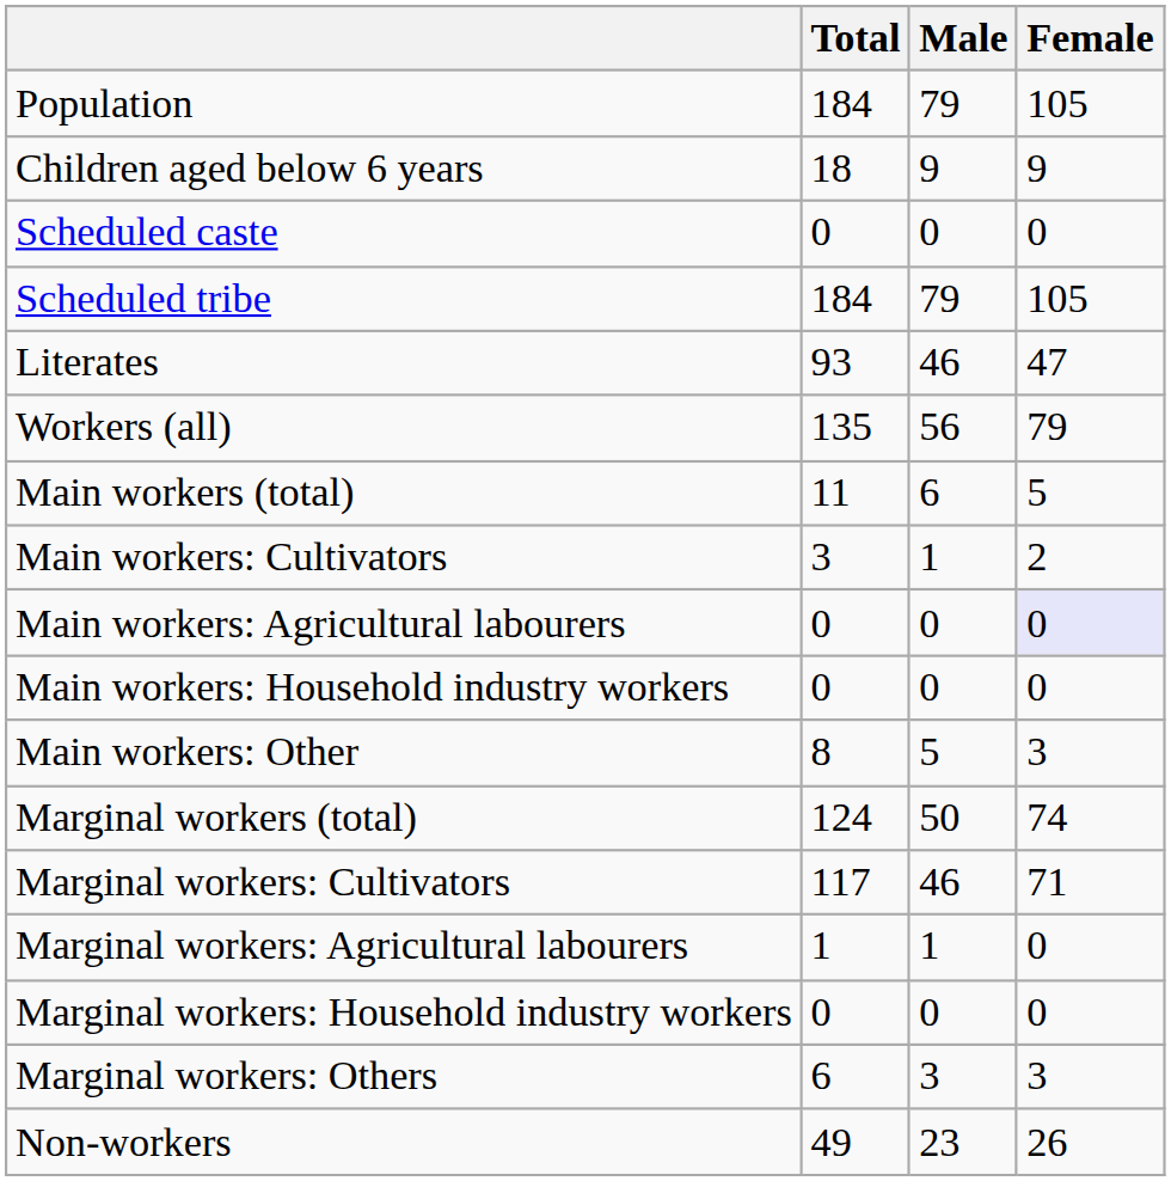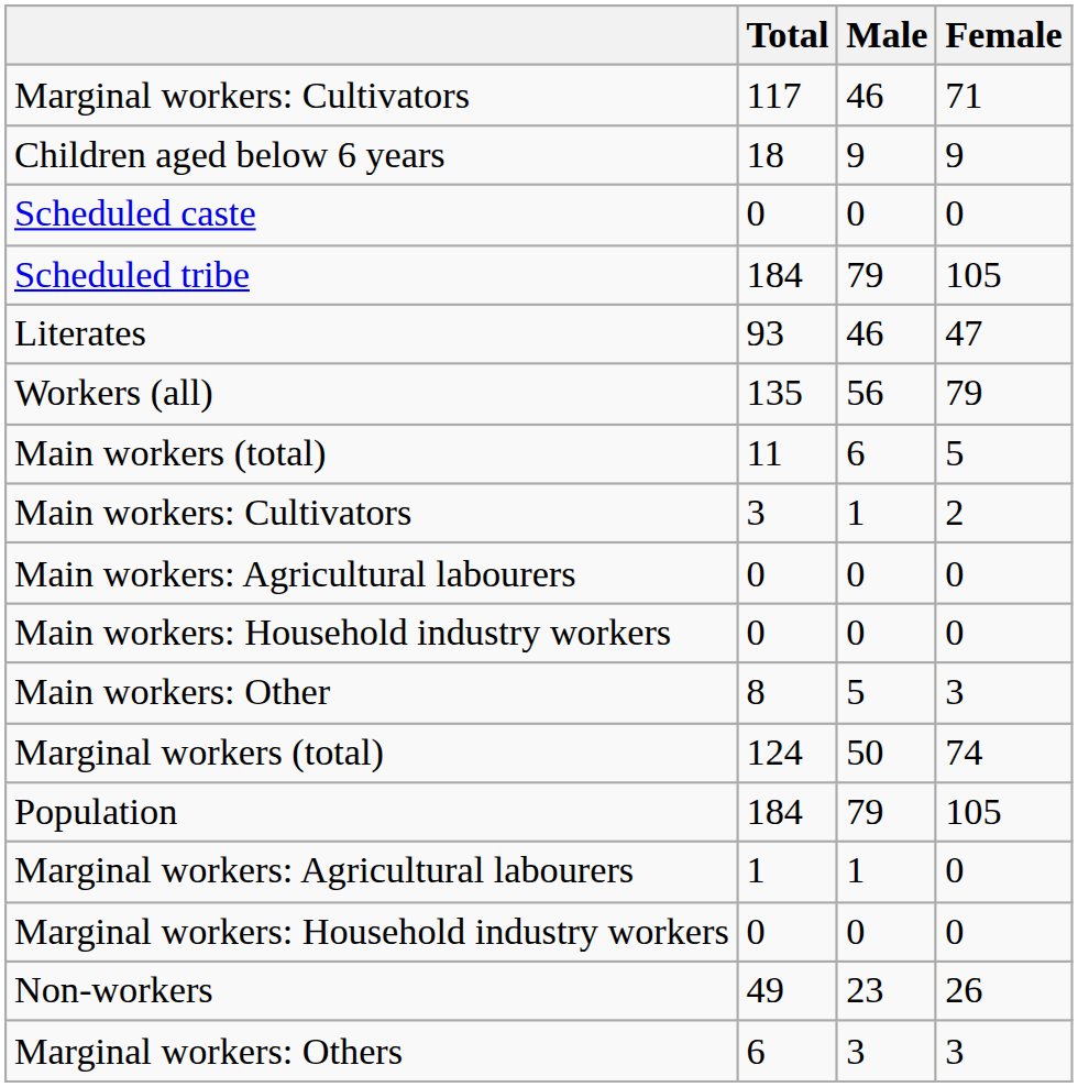rows swapped: Population <-> Marginal workers: Cultivators
Main workers: Agricultural labourers | Female: lavender background -> no background
rows swapped: Marginal workers: Others <-> Non-workers
